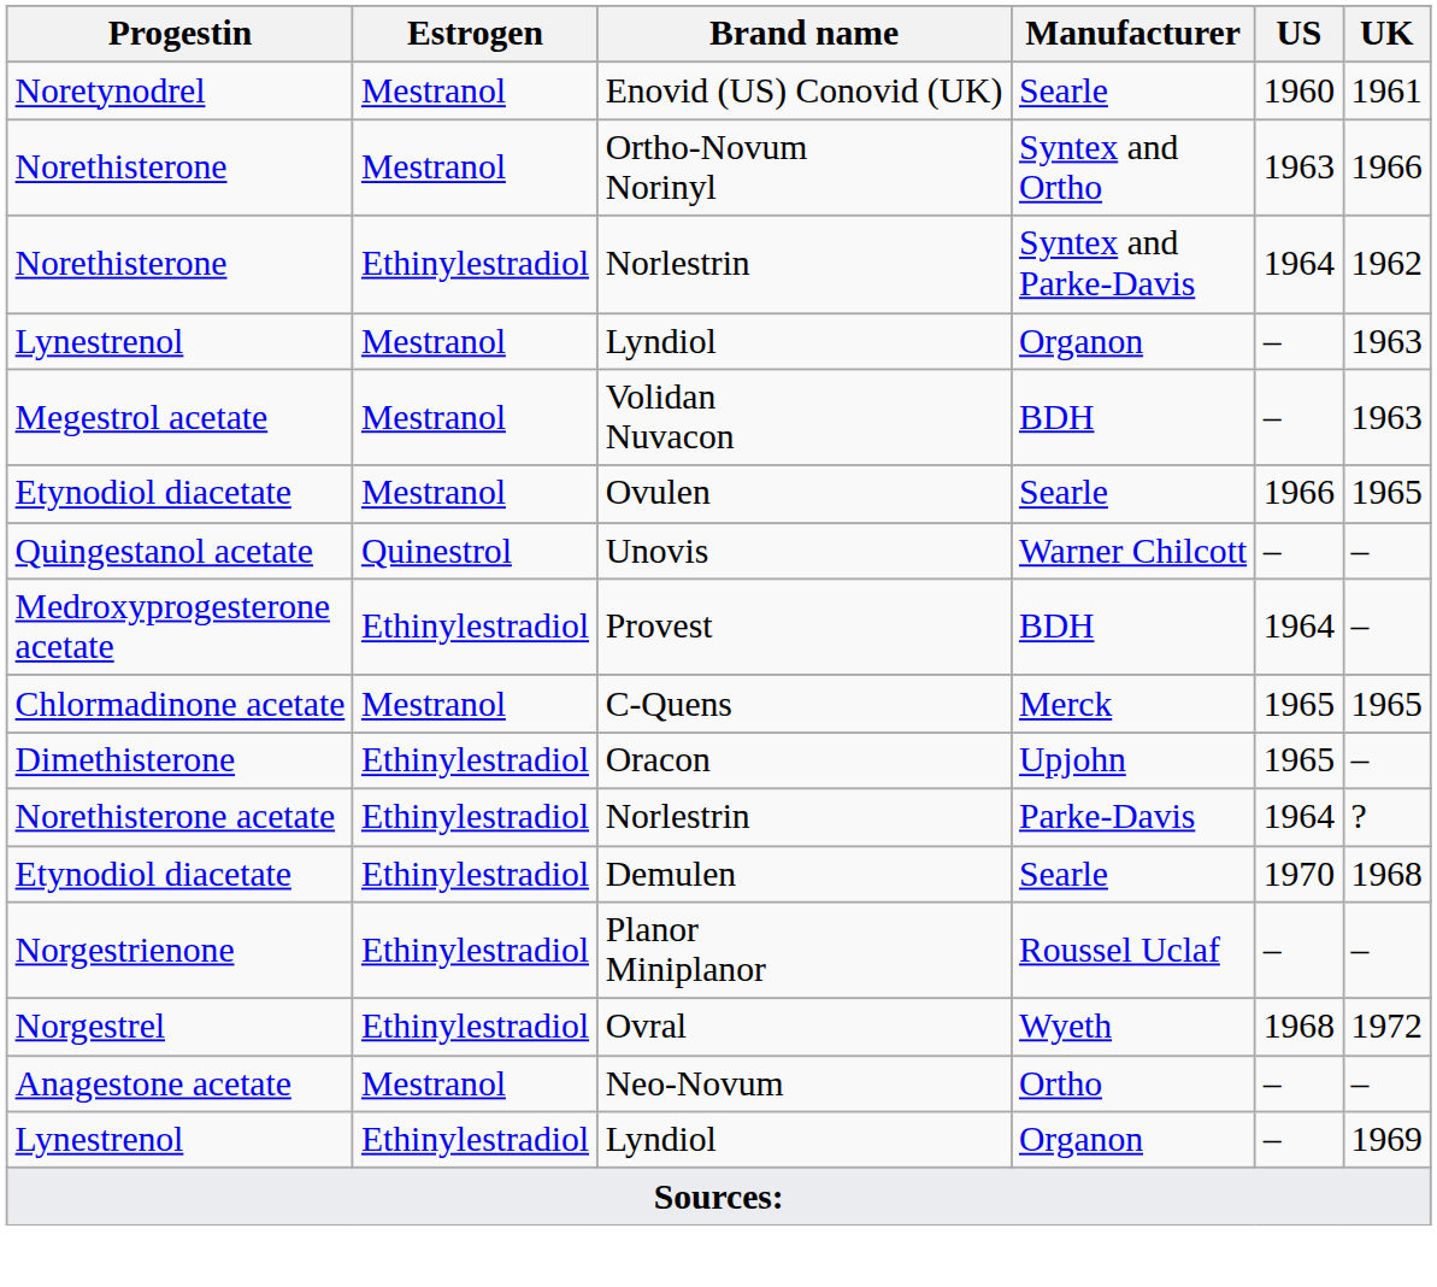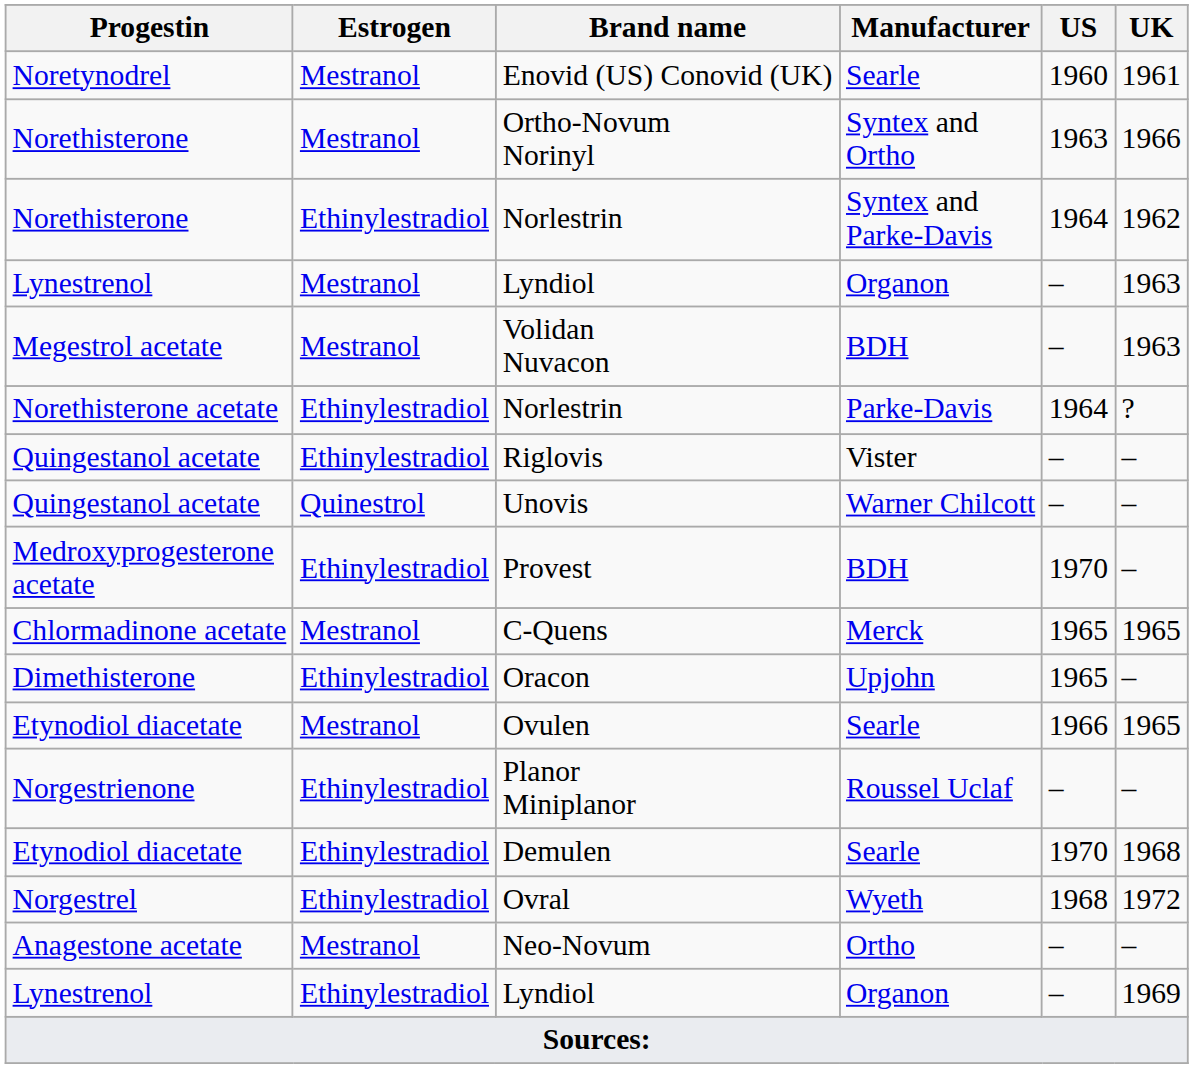rows swapped: Norethisterone acetate / Norlestrin <-> Ovulen
+ row: Quingestanol acetate | Ethinylestradiol | Riglovis | Vister | – | –
Provest | US: 1964 -> 1970
rows swapped: Demulen <-> Planor Miniplanor
